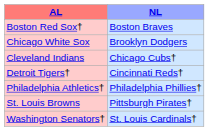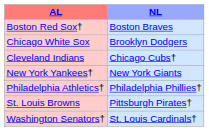- row: Detroit Tigers† | Cincinnati Reds†
+ row: New York Yankees† | New York Giants
